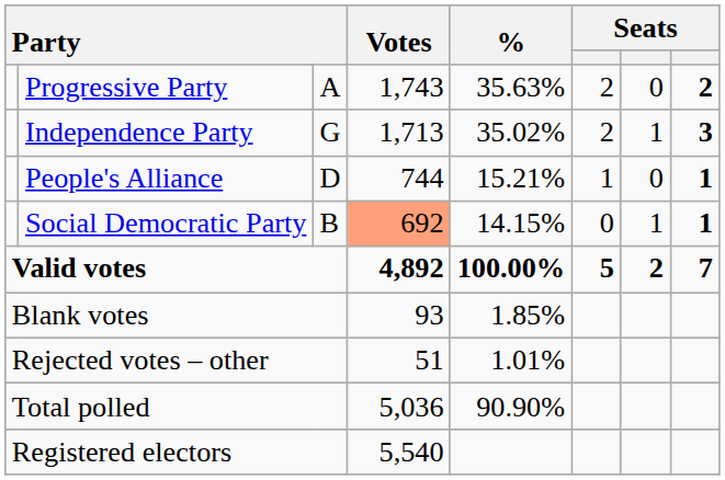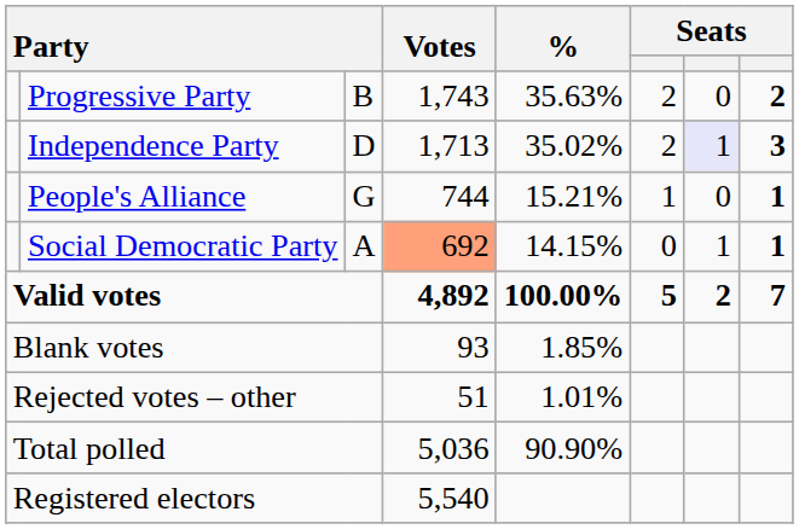Progressive Party | column 3: A -> B
Independence Party | column 3: G -> D
Independence Party | column 7: no background -> lavender background
People's Alliance | column 3: D -> G
Social Democratic Party | column 3: B -> A
